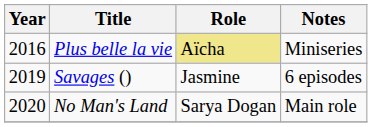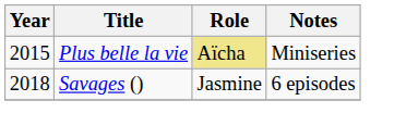Plus belle la vie | Year: 2016 -> 2015
Savages () | Year: 2019 -> 2018
- row: 2020 | No Man's Land | Sarya Dogan | Main role
